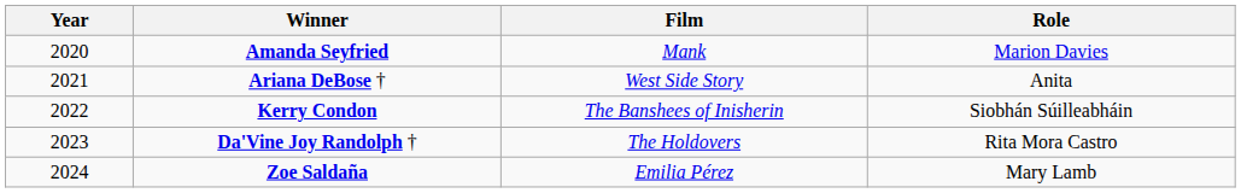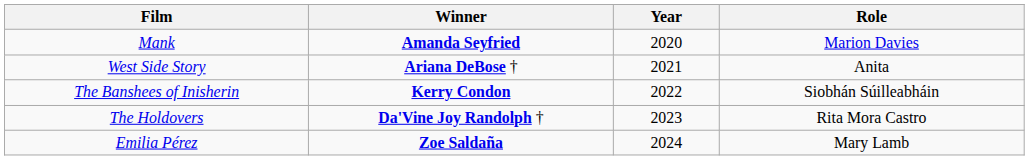columns swapped: Year <-> Film
